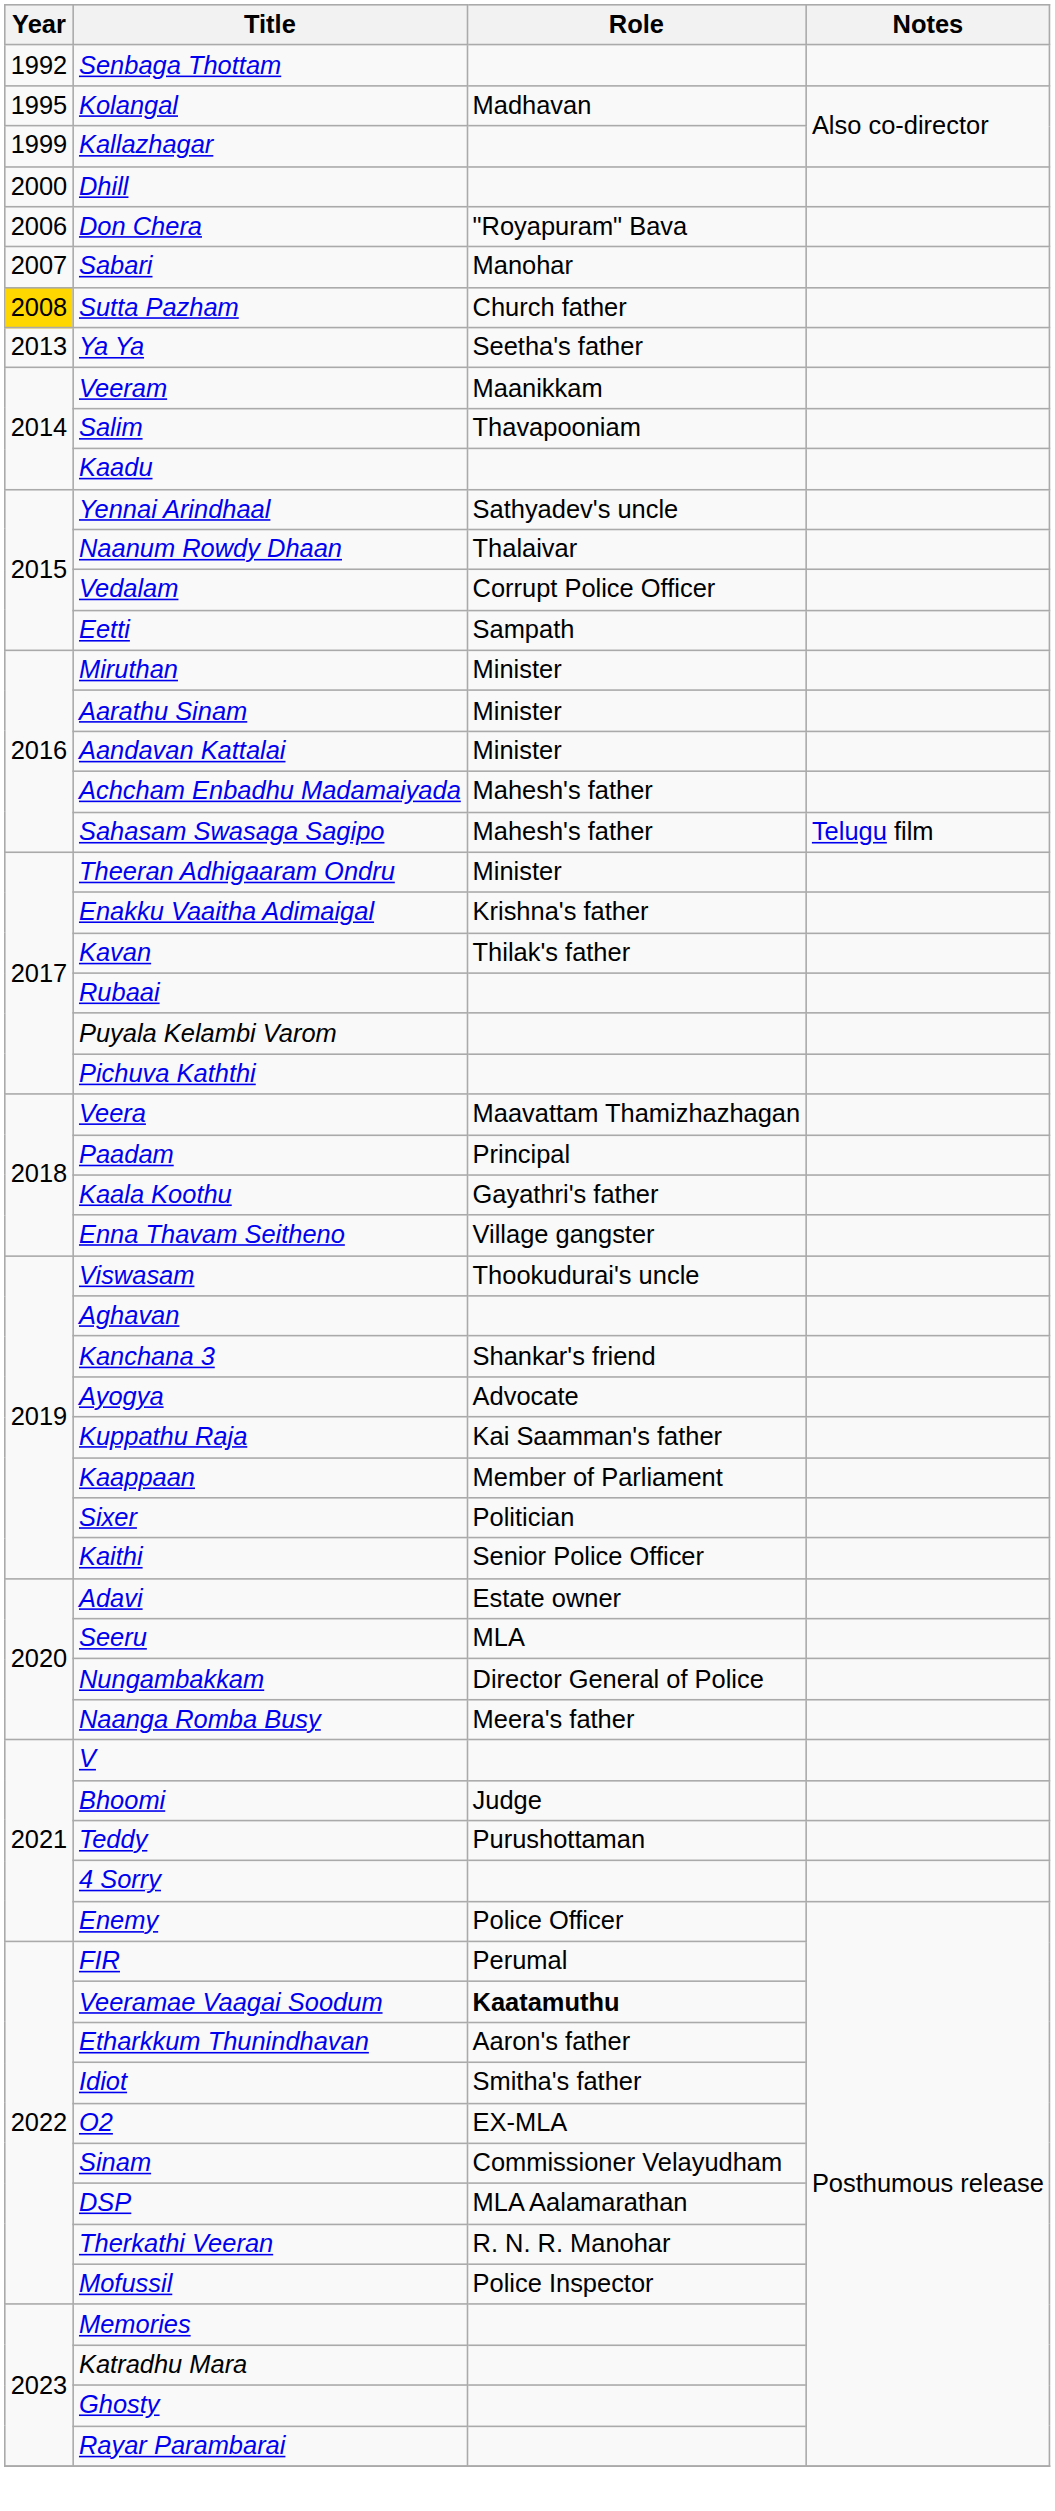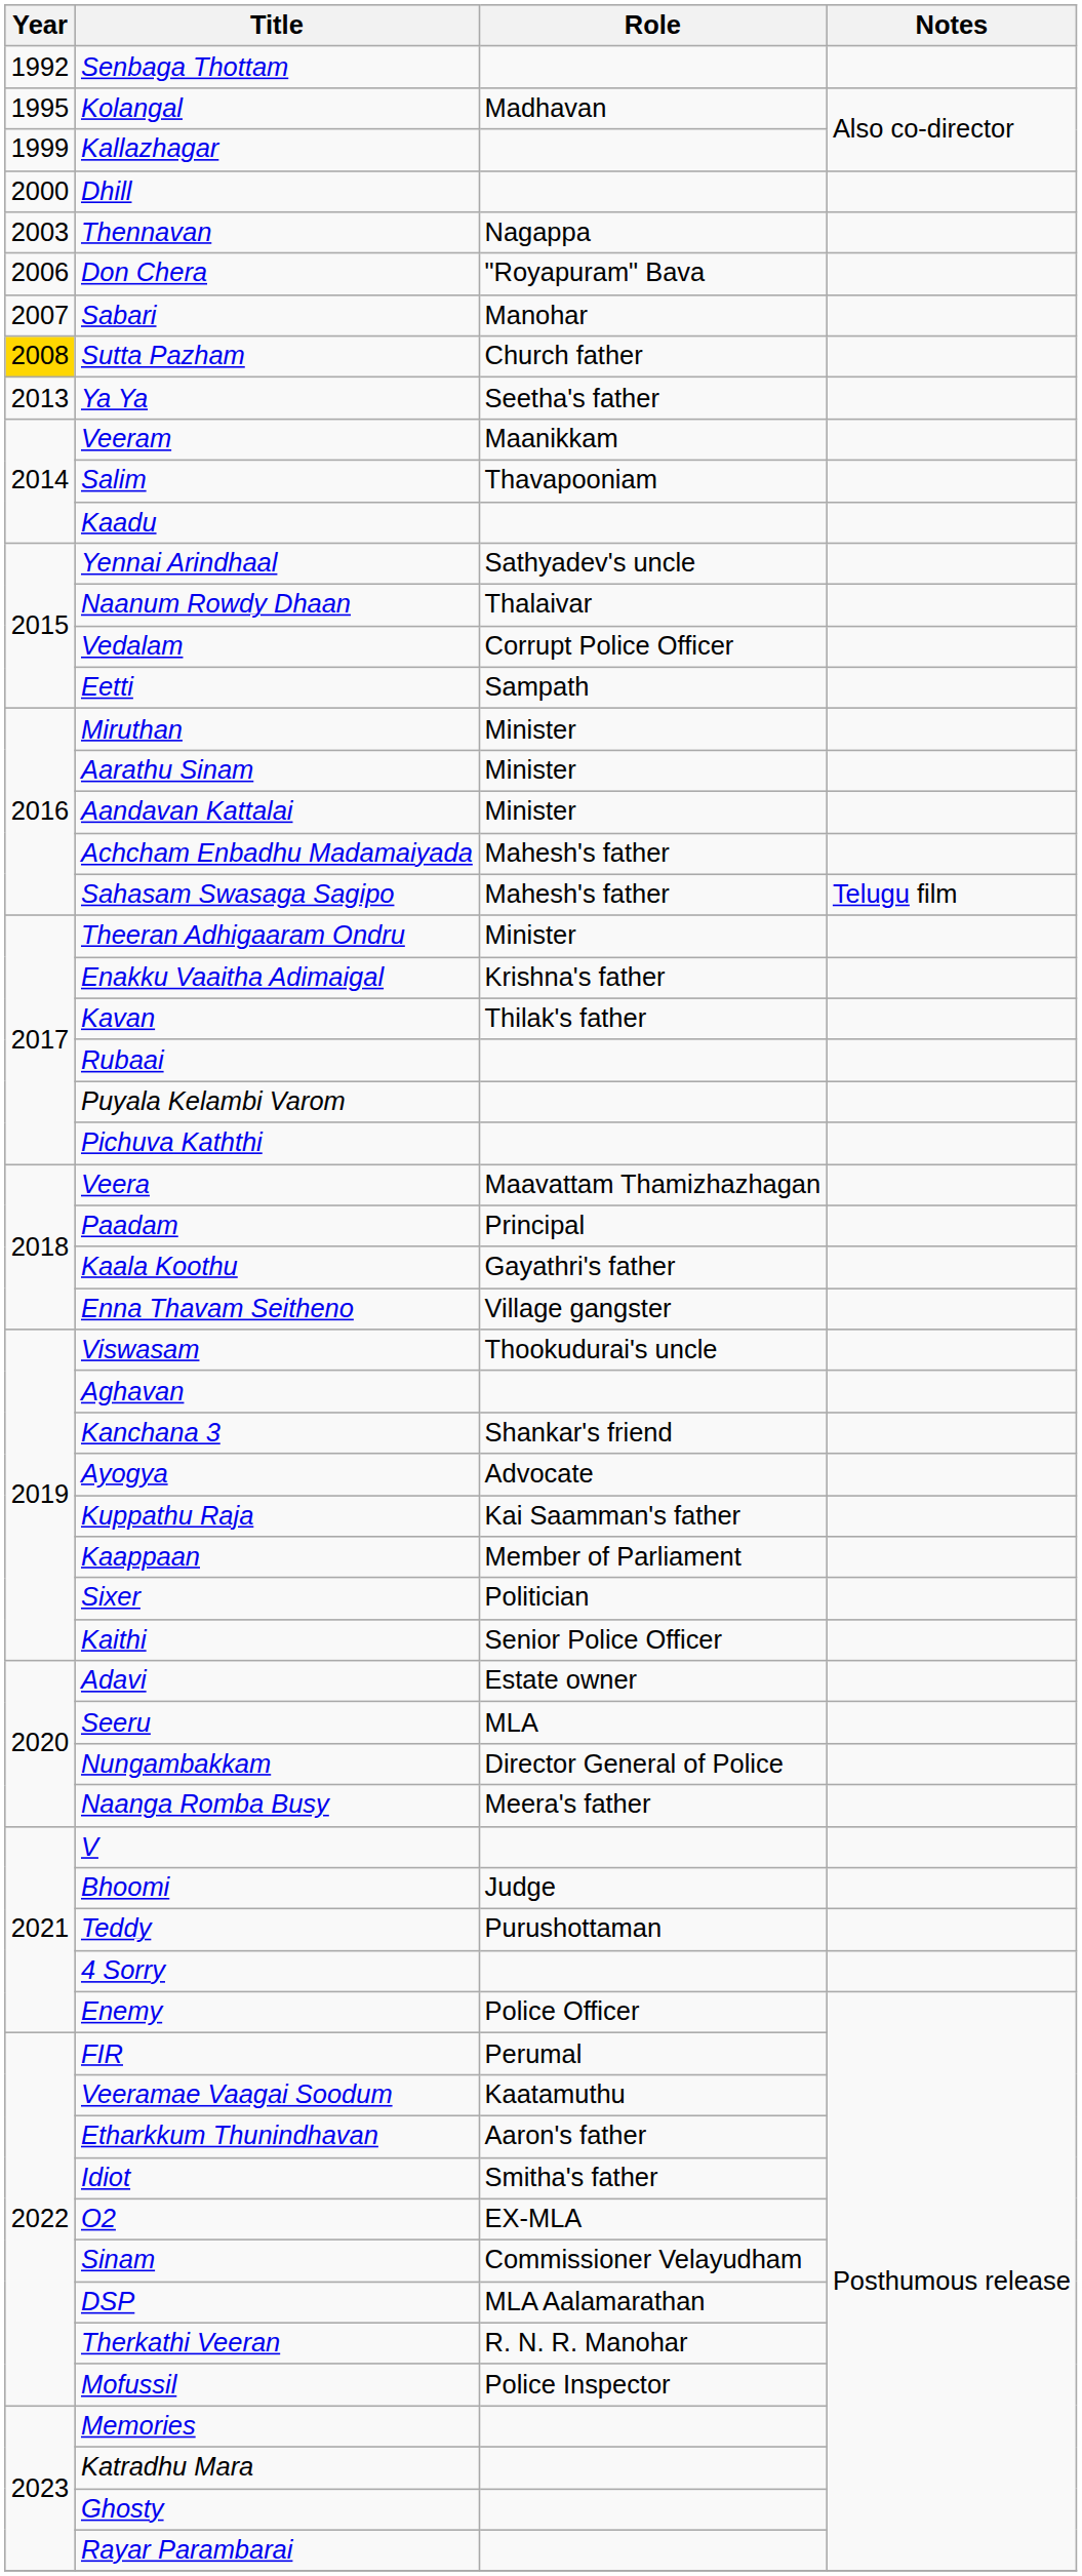+ row: 2003 | Thennavan | Nagappa
Veeramae Vaagai Soodum | Role: bold -> normal
